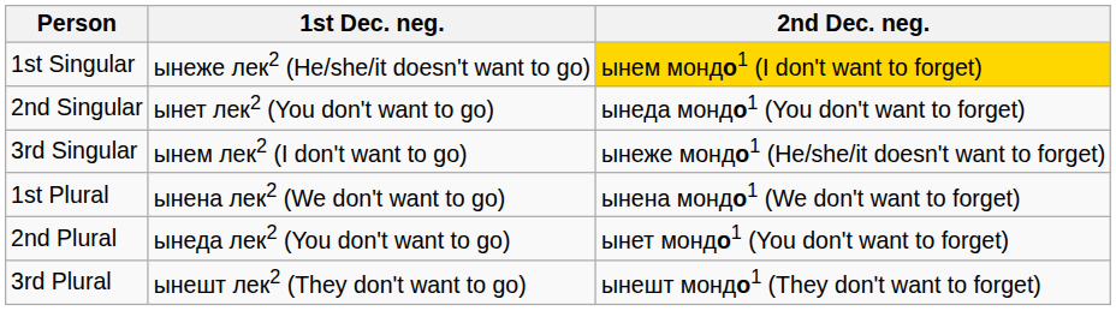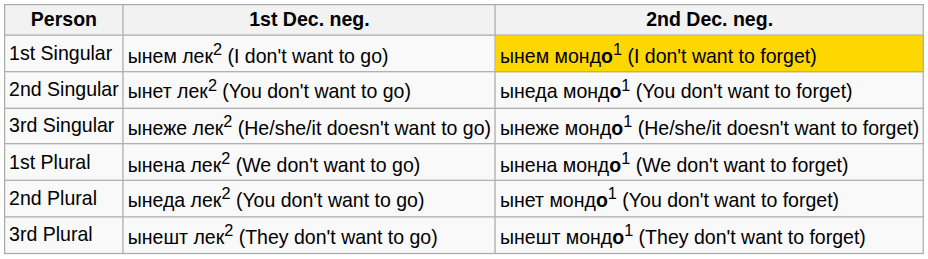1st Singular | 1st Dec. neg.: ынеже лек2 (He/she/it doesn't want to go) -> ынем лек2 (I don't want to go)
3rd Singular | 1st Dec. neg.: ынем лек2 (I don't want to go) -> ынеже лек2 (He/she/it doesn't want to go)
